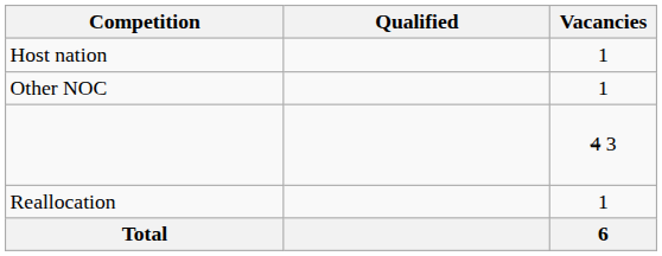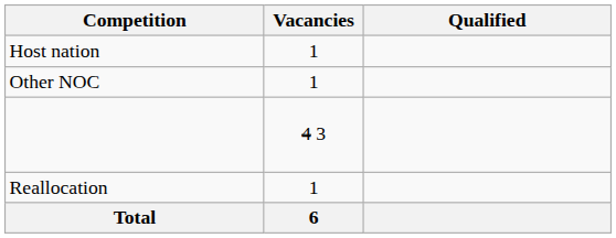columns swapped: Vacancies <-> Qualified
